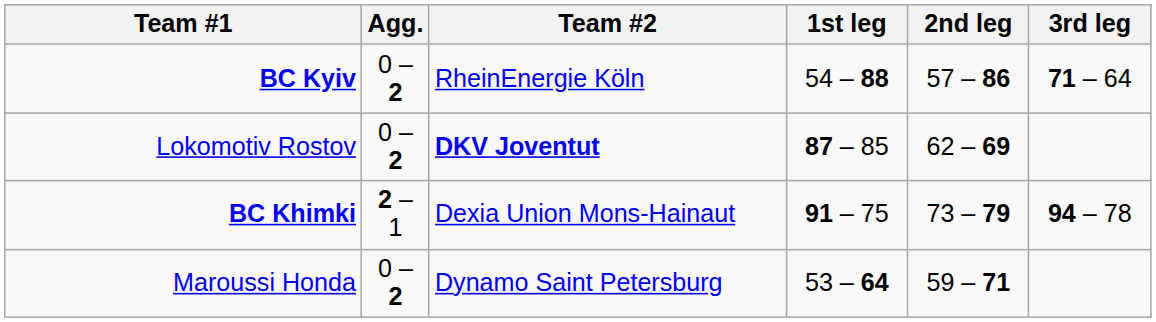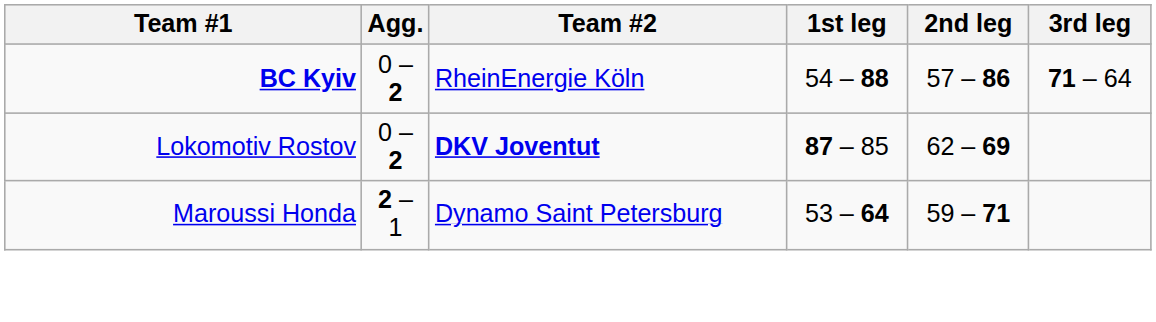- row: BC Khimki | 2 – 1 | Dexia Union Mons-Hainaut | 91 – 75 | 73 – 79 | 94 – 78
Maroussi Honda | Agg.: 0 – 2 -> 2 – 1
